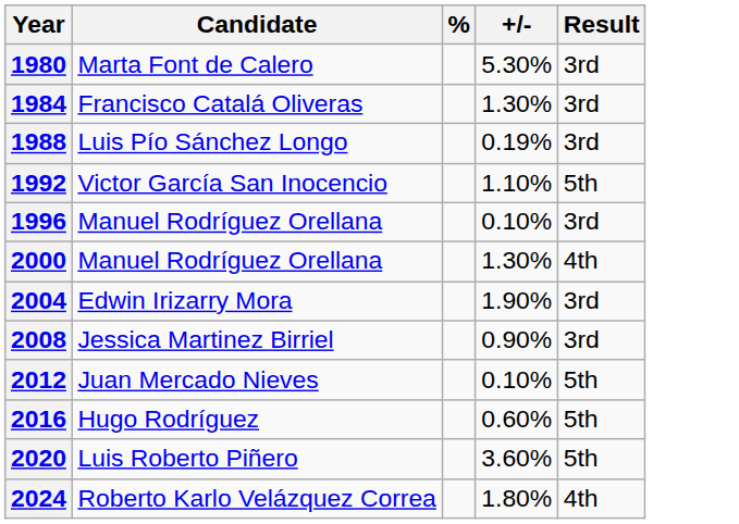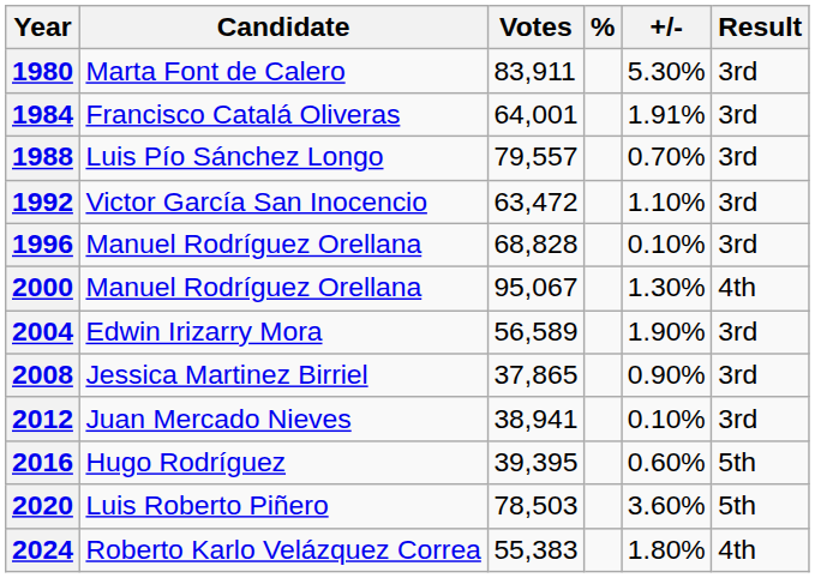+ column: Votes | 83,911 | 64,001 | 79,557 | 63,472 | 68,828 | 95,067 | 56,589 | 37,865 | 38,941 | 39,395 | 78,503 | 55,383
1984 | +/-: 1.30% -> 1.91%
1988 | +/-: 0.19% -> 0.70%
1992 | Result: 5th -> 3rd
2012 | Result: 5th -> 3rd
